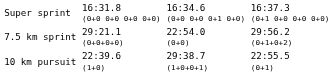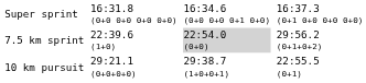7.5 km sprint | column 3: 29:21.1 (0+0+0+0) -> 22:39.6 (1+0)
7.5 km sprint | column 5: no background -> lightgrey background
10 km pursuit | column 3: 22:39.6 (1+0) -> 29:21.1 (0+0+0+0)
